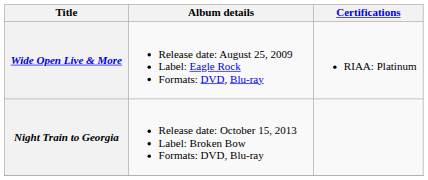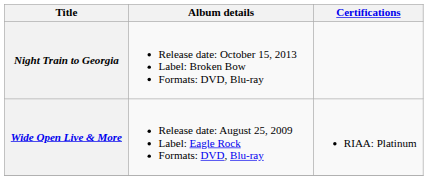rows swapped: Wide Open Live & More <-> Night Train to Georgia
